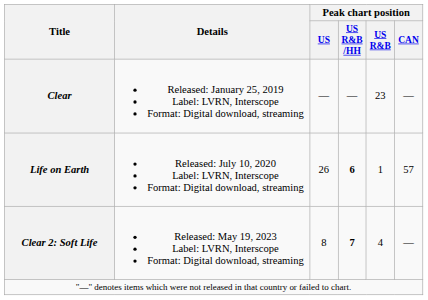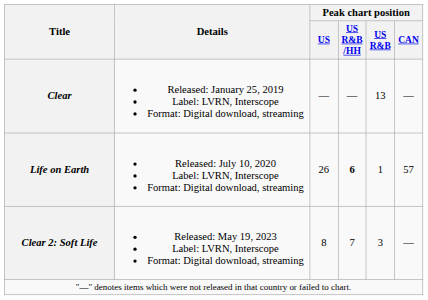Clear | Peak chart position / US R&B: 23 -> 13
Clear 2: Soft Life | Peak chart position / US R&B /HH: bold -> normal
Clear 2: Soft Life | Peak chart position / US R&B: 4 -> 3
